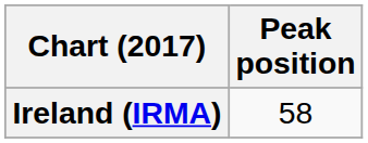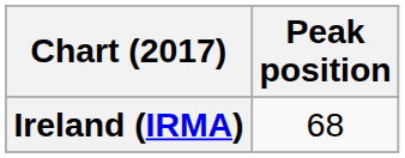Ireland (IRMA) | Peak position: 58 -> 68
